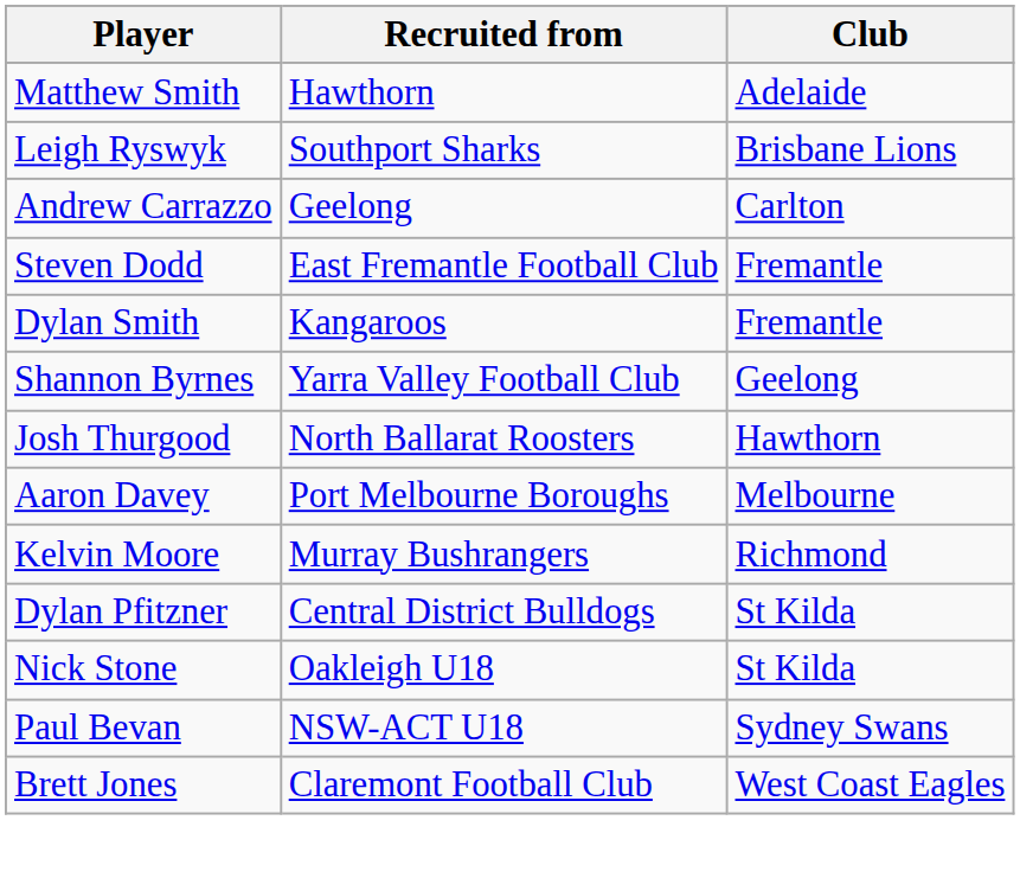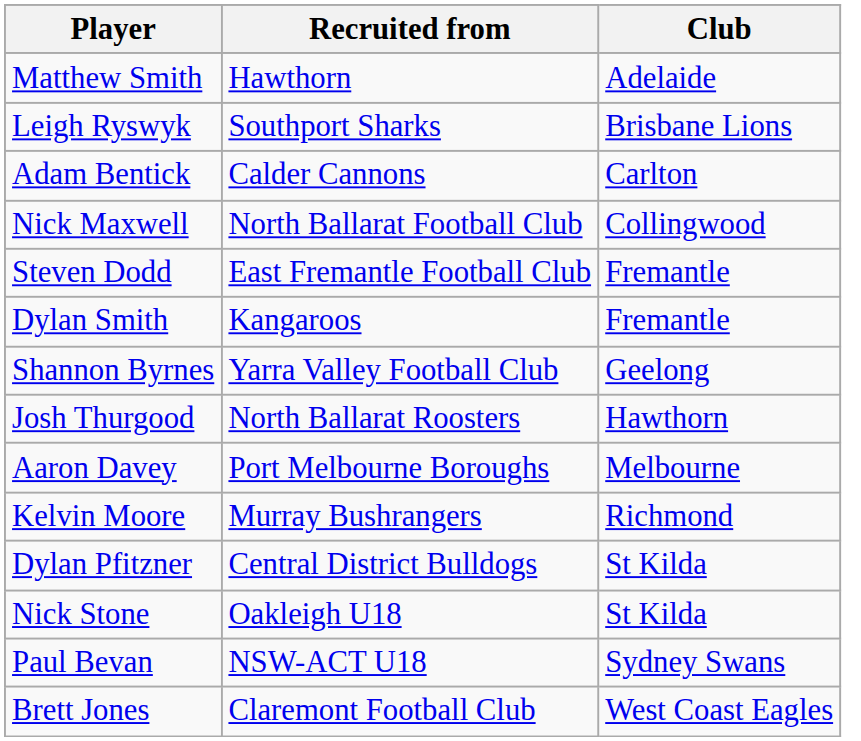+ row: Adam Bentick | Calder Cannons | Carlton
- row: Andrew Carrazzo | Geelong | Carlton
+ row: Nick Maxwell | North Ballarat Football Club | Collingwood
